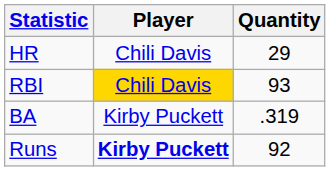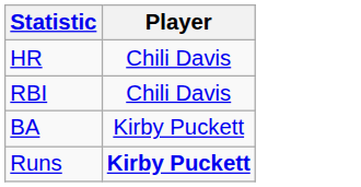- column: Quantity | 29 | 93 | .319 | 92
RBI | Player: gold background -> no background
